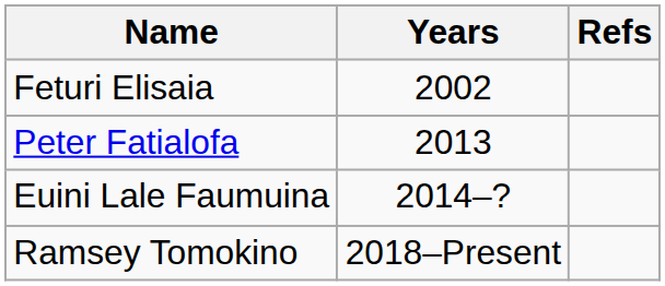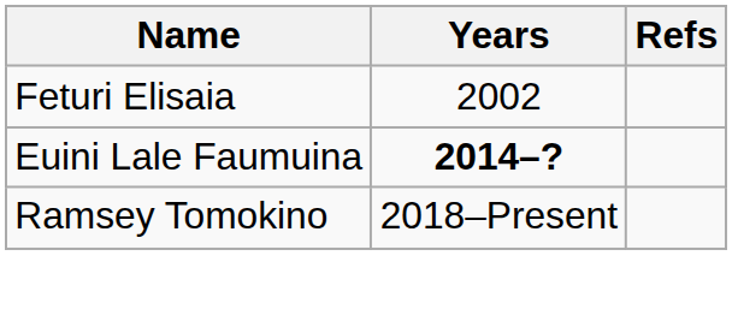- row: Peter Fatialofa | 2013
Euini Lale Faumuina | Years: normal -> bold
